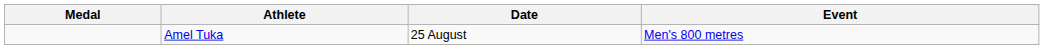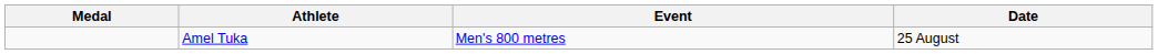columns swapped: Event <-> Date
